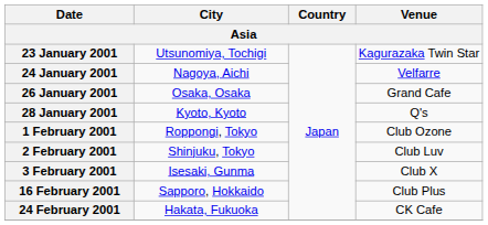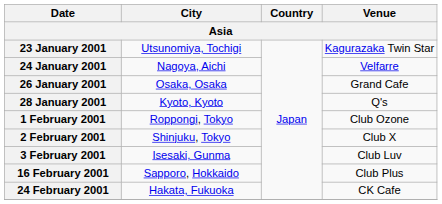2 February 2001 | Venue: Club Luv -> Club X
3 February 2001 | Venue: Club X -> Club Luv
